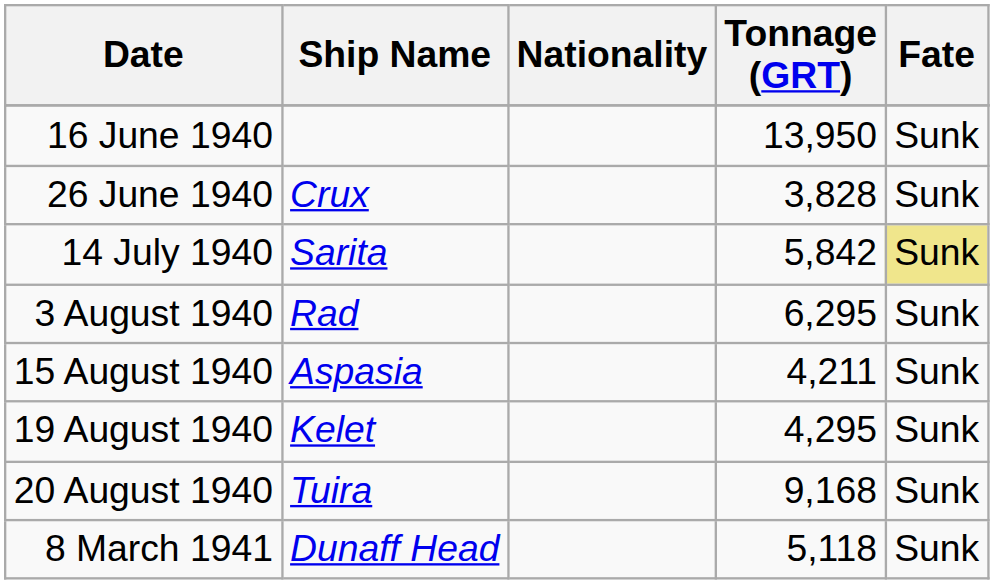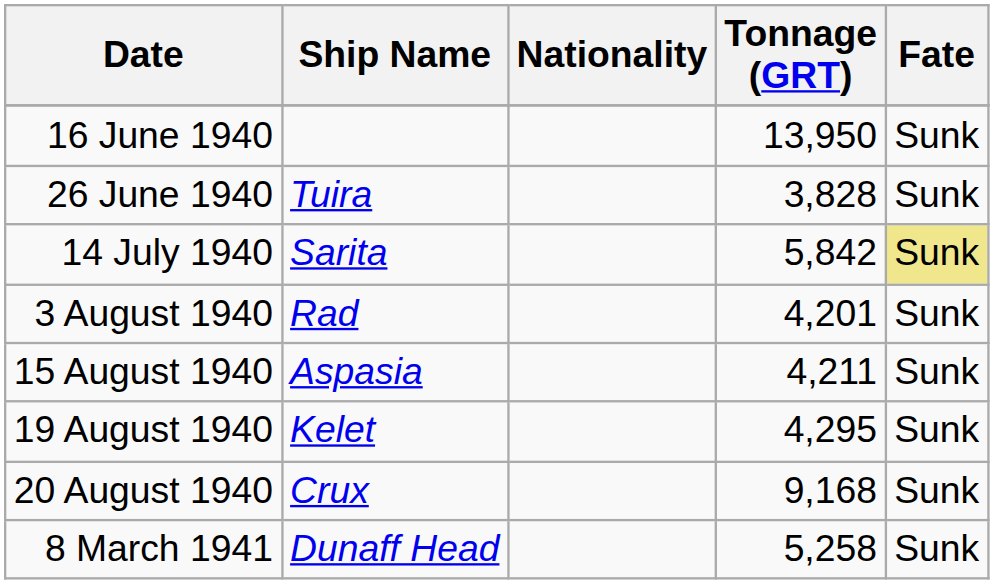26 June 1940 | Ship Name: Crux -> Tuira
3 August 1940 | Tonnage (GRT): 6,295 -> 4,201
20 August 1940 | Ship Name: Tuira -> Crux
8 March 1941 | Tonnage (GRT): 5,118 -> 5,258
